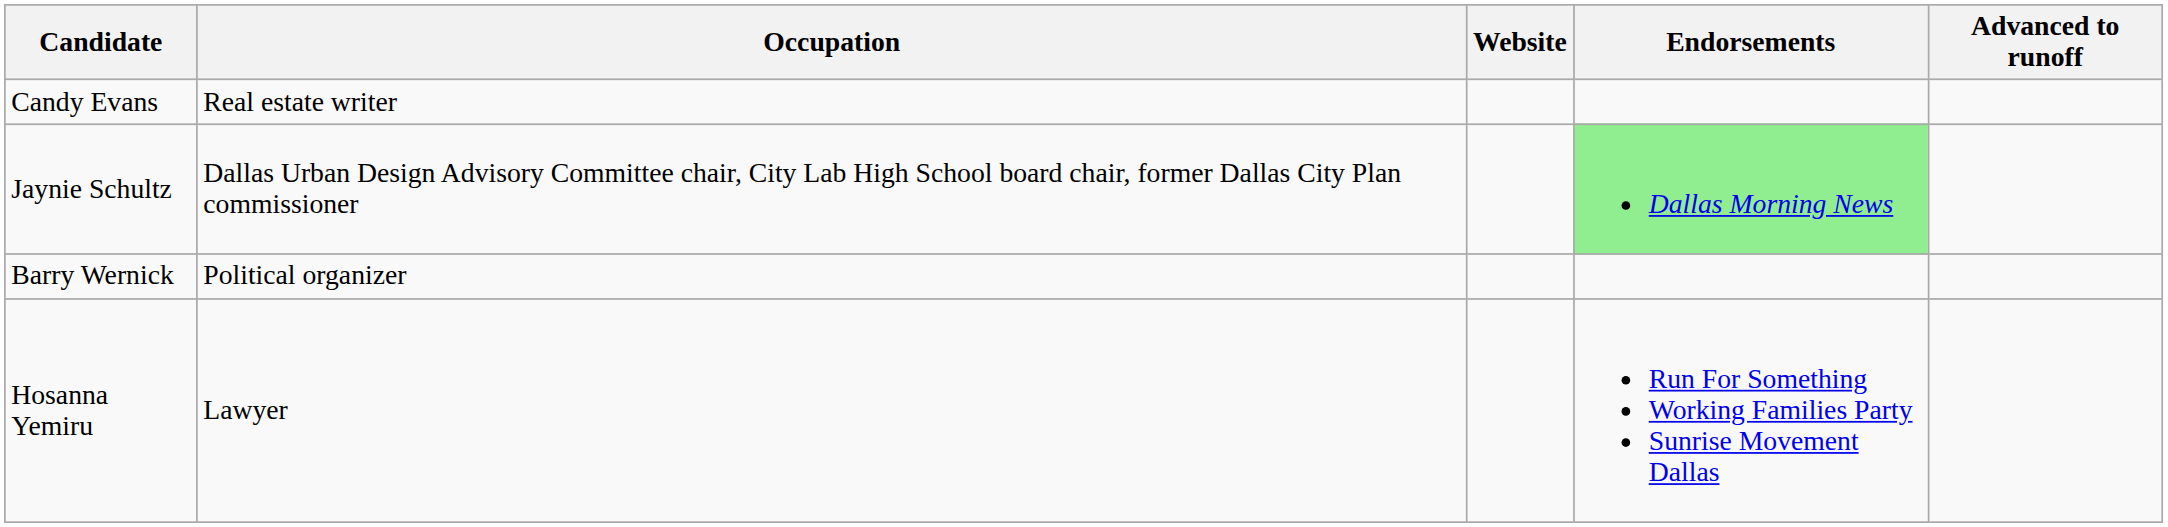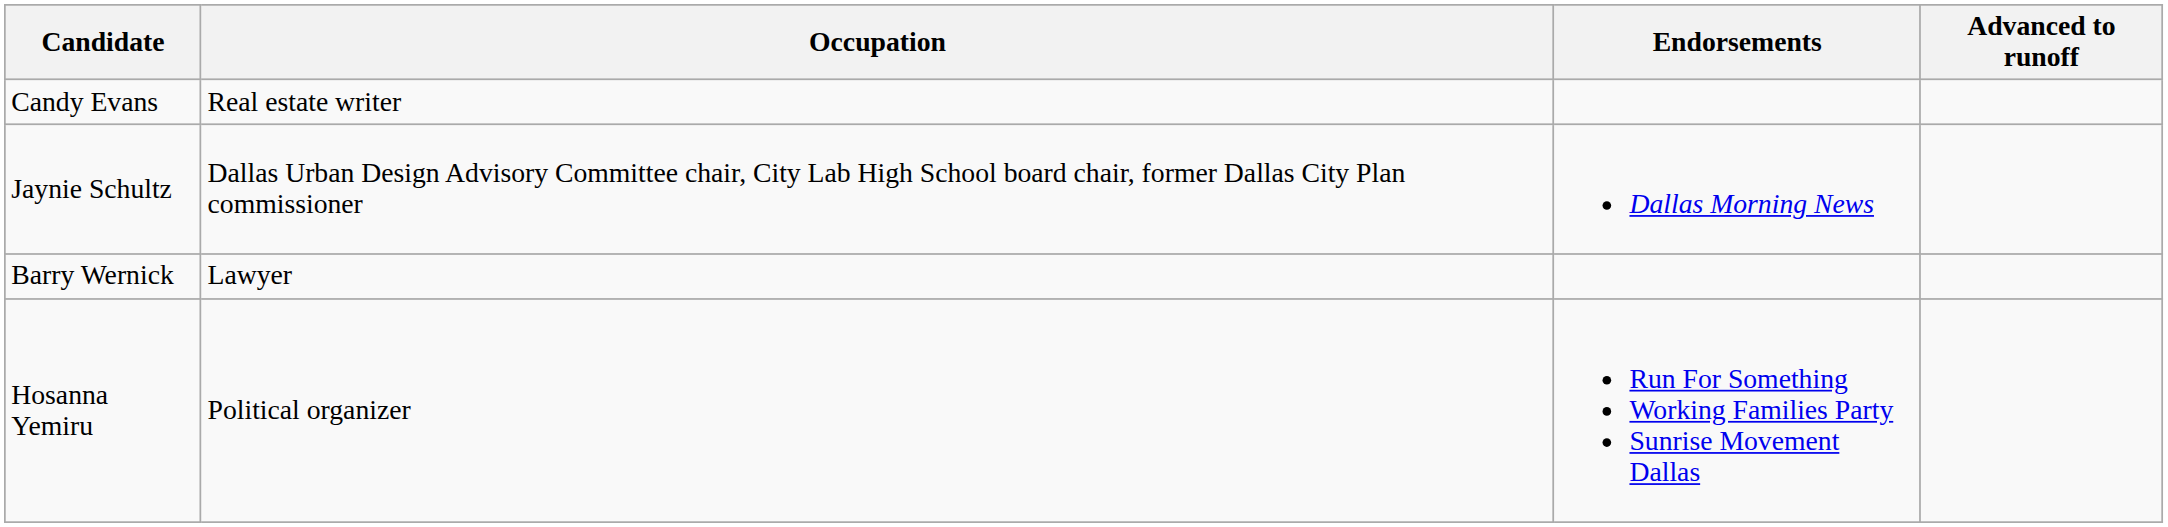- column: Website
Jaynie Schultz | Endorsements: lightgreen background -> no background
Barry Wernick | Occupation: Political organizer -> Lawyer
Hosanna Yemiru | Occupation: Lawyer -> Political organizer
